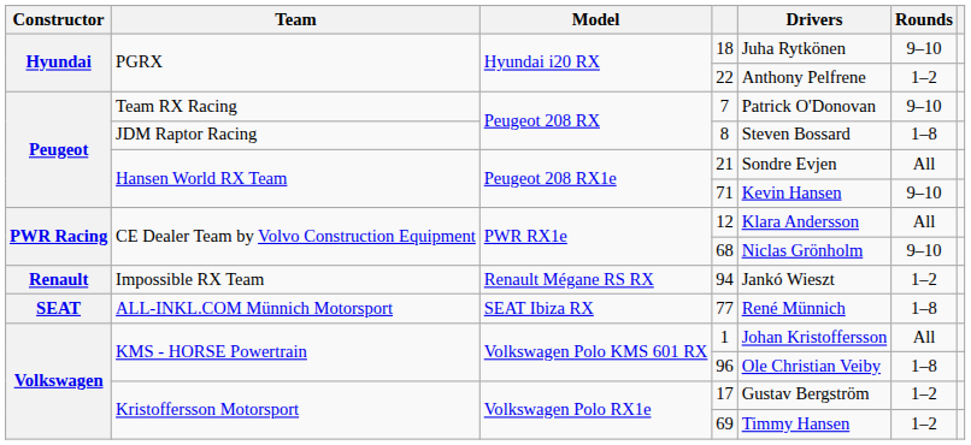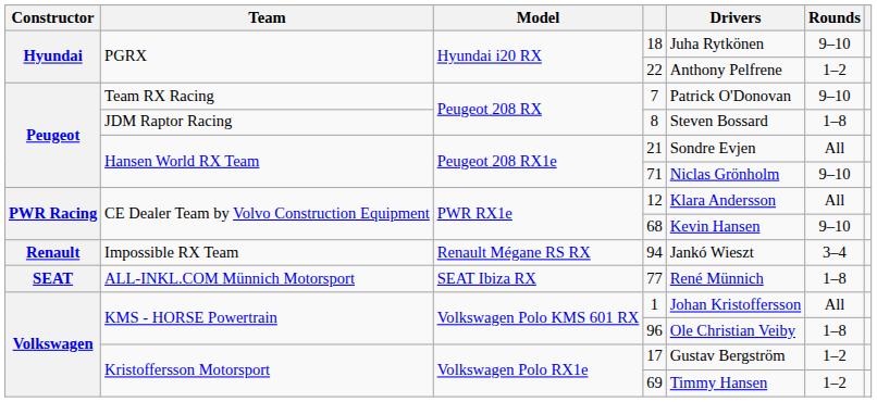71 | Drivers: Kevin Hansen -> Niclas Grönholm
68 | Drivers: Niclas Grönholm -> Kevin Hansen
94 | Rounds: 1–2 -> 3–4
